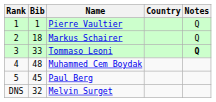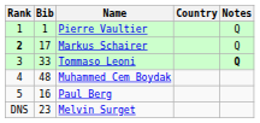Markus Schairer | Rank: normal -> bold
Markus Schairer | Bib: 18 -> 17
Paul Berg | Bib: 45 -> 16
Melvin Surget | Bib: 32 -> 23
